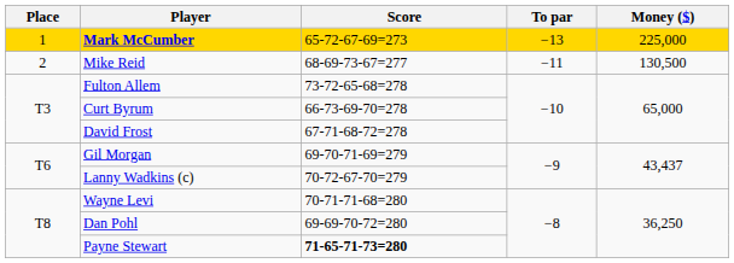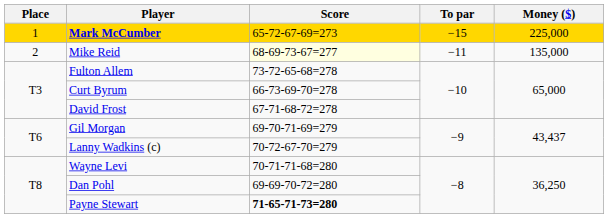Mark McCumber | To par: −13 -> −15
Mike Reid | Score: no background -> lightyellow background
Mike Reid | Money ($): 130,500 -> 135,000
